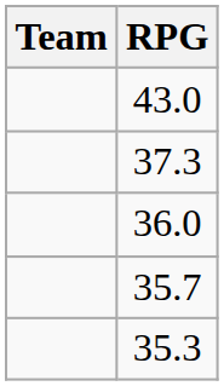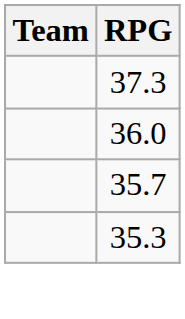- row: 43.0
